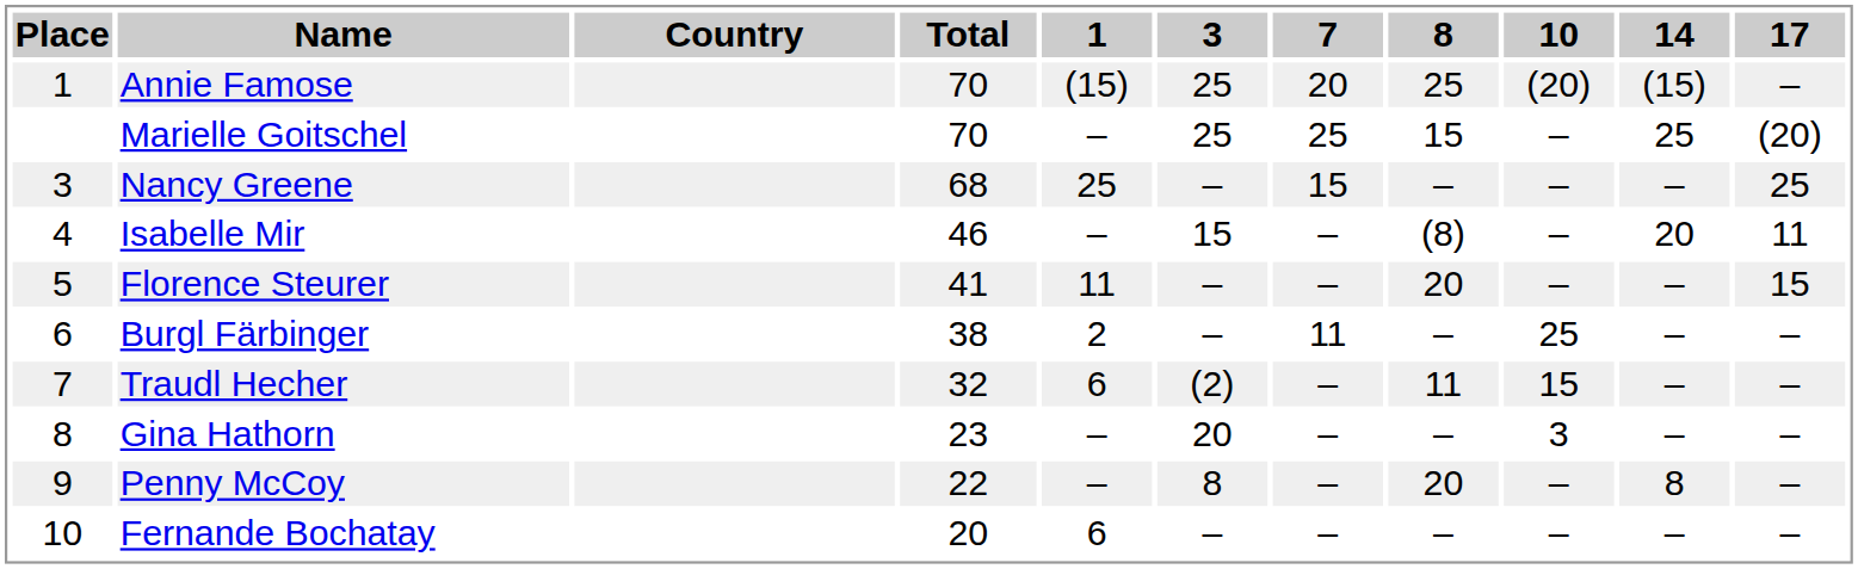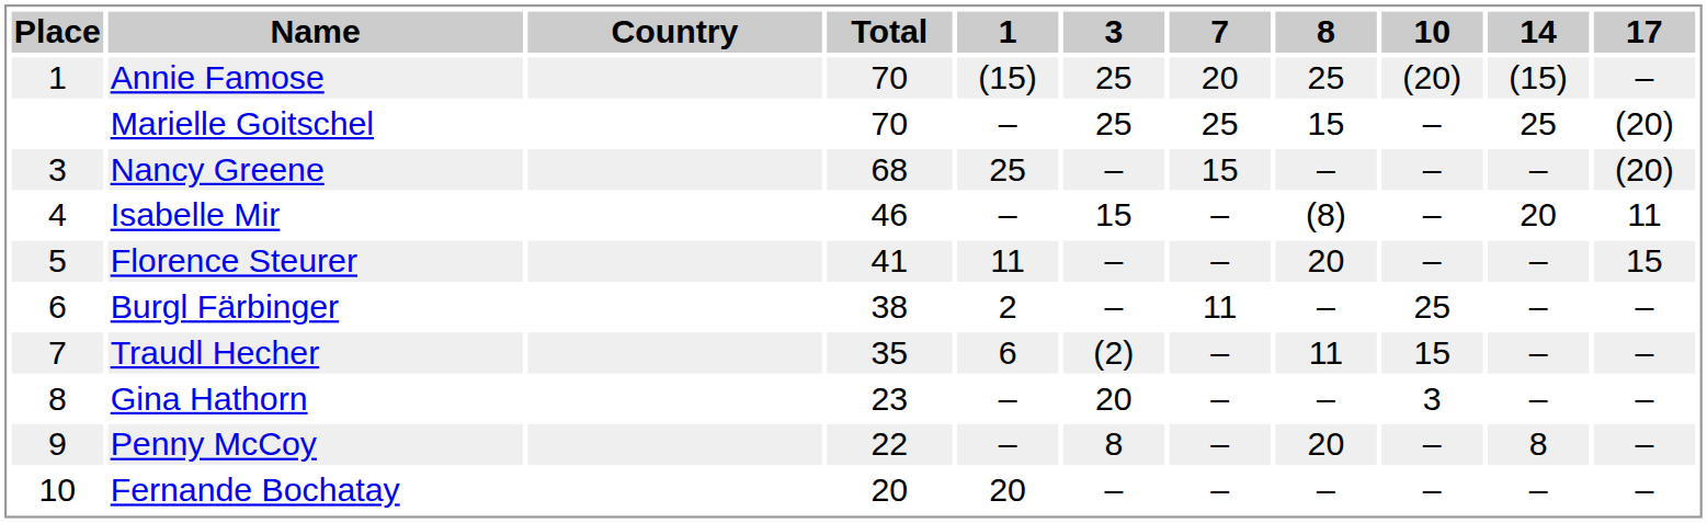Nancy Greene | 17: 25 -> (20)
Traudl Hecher | Total: 32 -> 35
Fernande Bochatay | 1: 6 -> 20
